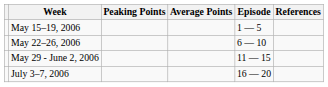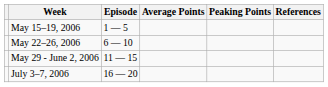columns swapped: Episode <-> Peaking Points
